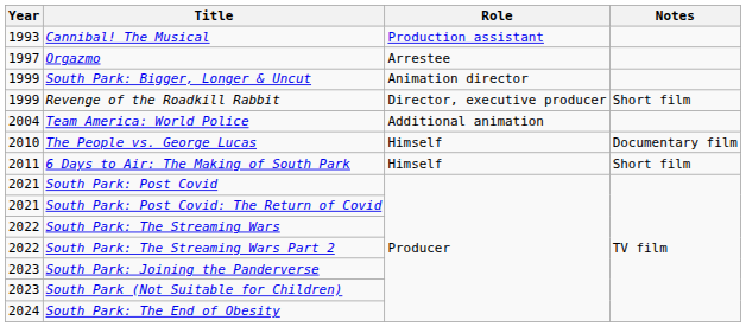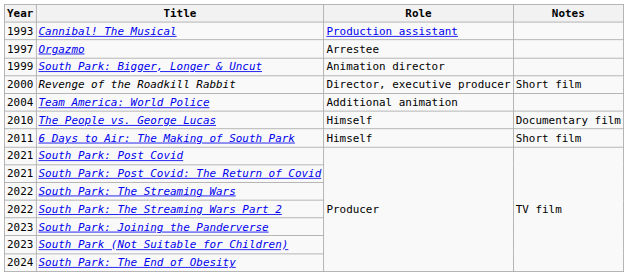Revenge of the Roadkill Rabbit | Year: 1999 -> 2000
